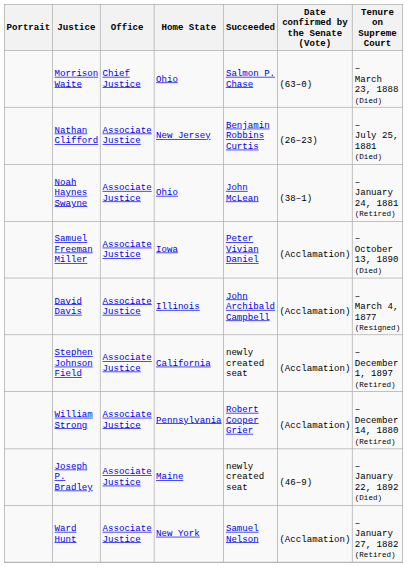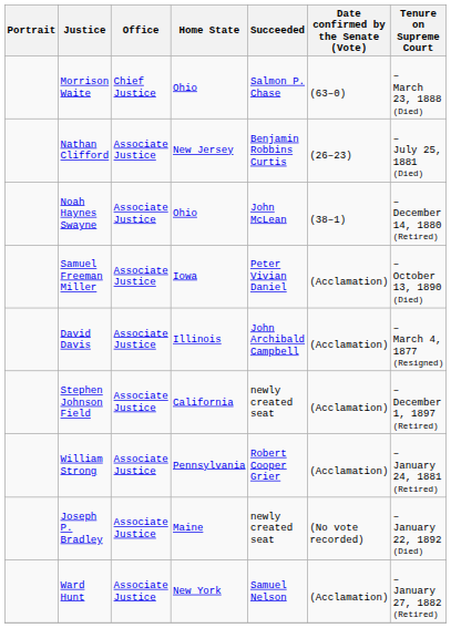Noah Haynes Swayne | Tenure on Supreme Court: – January 24, 1881 (Retired) -> – December 14, 1880 (Retired)
William Strong | Tenure on Supreme Court: – December 14, 1880 (Retired) -> – January 24, 1881 (Retired)
Joseph P. Bradley | Date confirmed by the Senate (Vote): (46–9) -> (No vote recorded)
